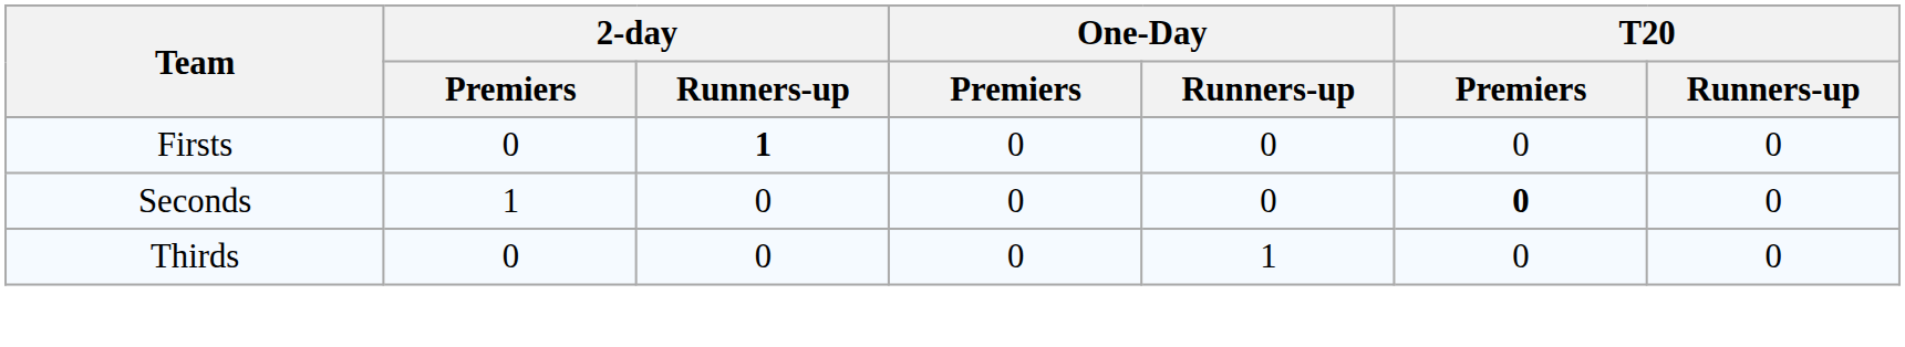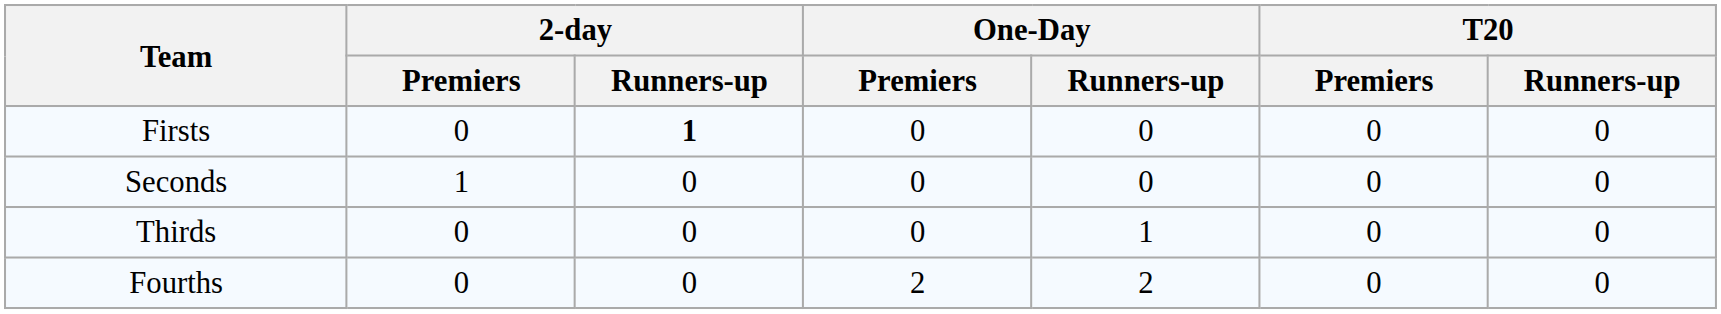Seconds | T20 / Premiers: bold -> normal
+ row: Fourths | 0 | 0 | 2 | 2 | 0 | 0
